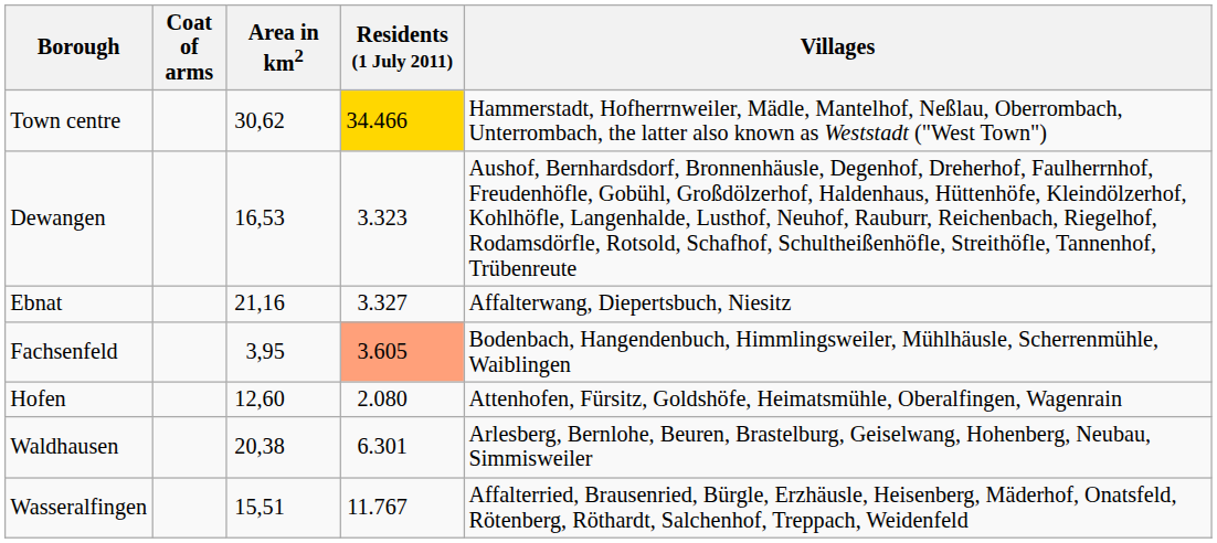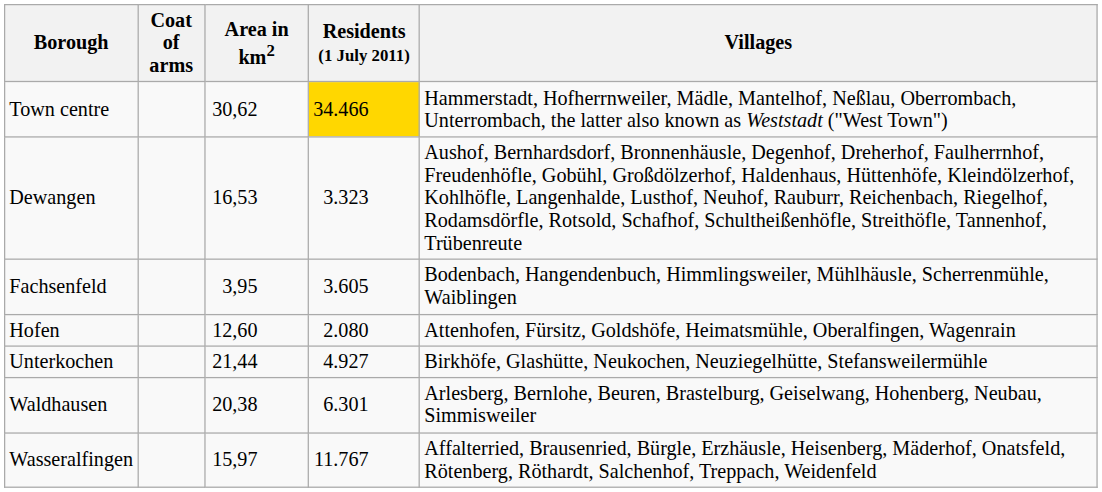- row: Ebnat | 21,16 | 3.327 | Affalterwang, Diepertsbuch, Niesitz
Fachsenfeld | Residents (1 July 2011): lightsalmon background -> no background
+ row: Unterkochen | 21,44 | 4.927 | Birkhöfe, Glashütte, Neukochen, Neuziegelhütte, Stefansweilermühle
Wasseralfingen | Area in km2: 15,51 -> 15,97
